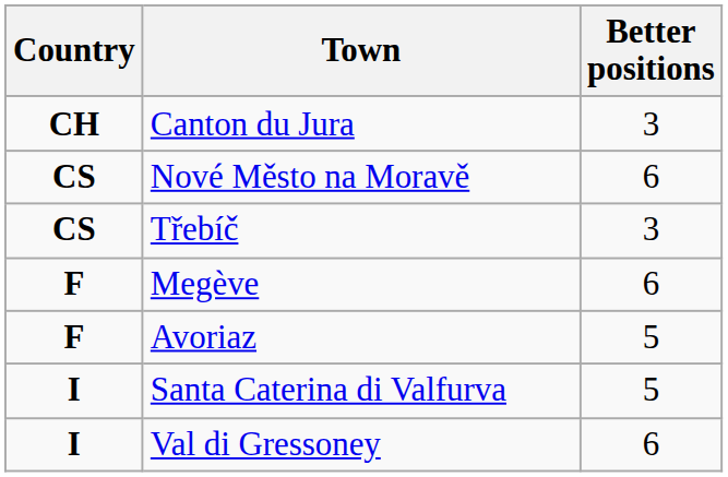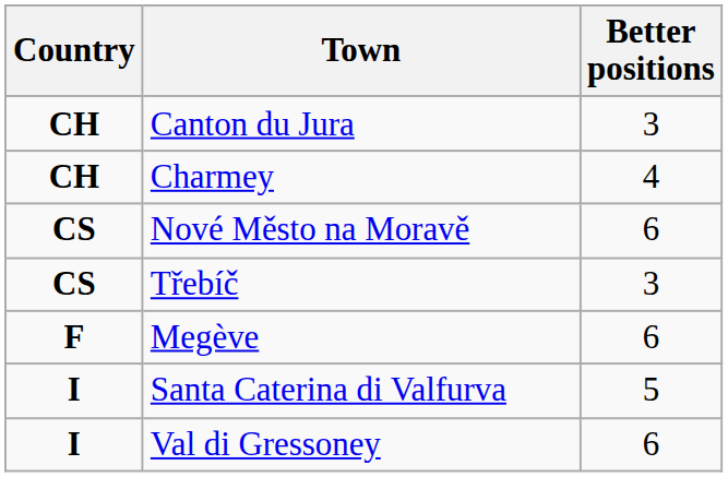+ row: CH | Charmey | 4
- row: F | Avoriaz | 5
